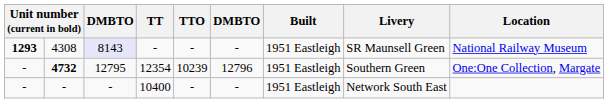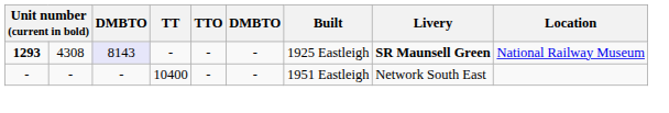4308 | Built: 1951 Eastleigh -> 1925 Eastleigh
4308 | Livery: normal -> bold
- row: - | 4732 | 12795 | 12354 | 10239 | 12796 | 1951 Eastleigh | Southern Green | One:One Collection, Margate
